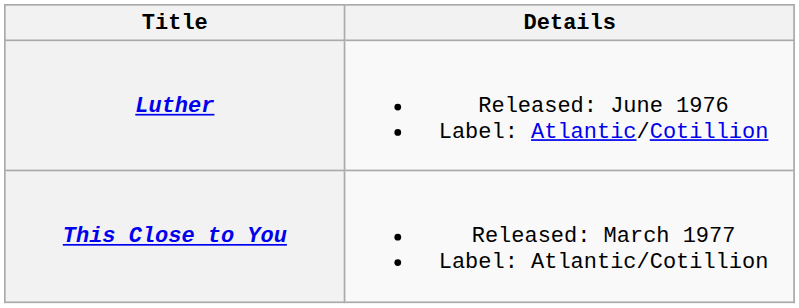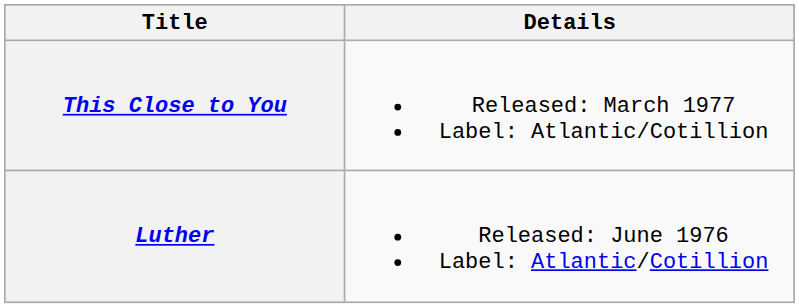rows swapped: Luther <-> This Close to You
